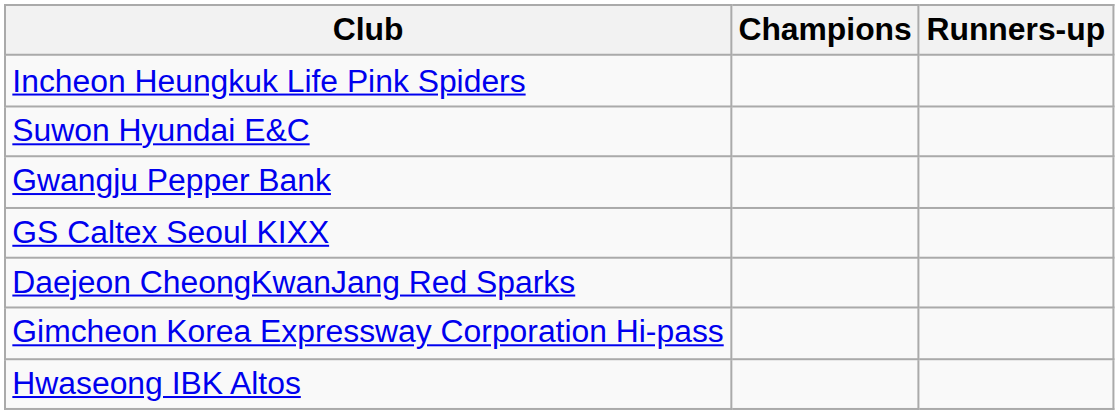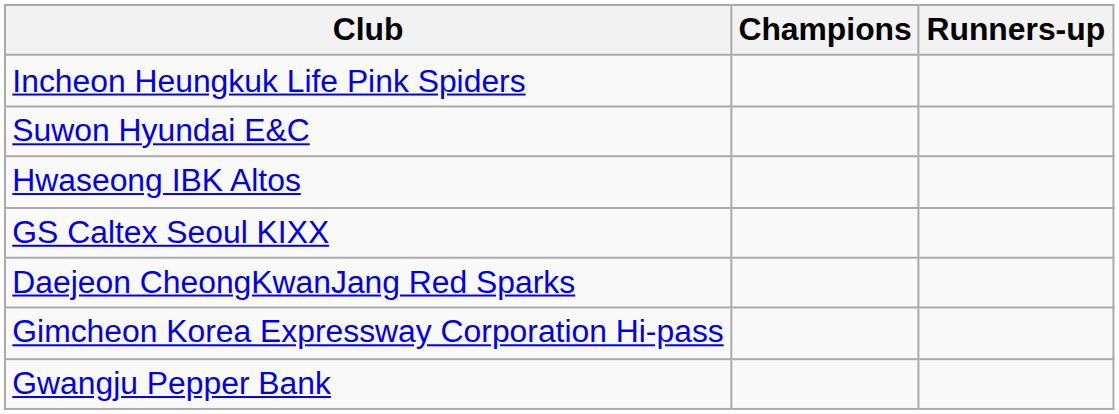rows swapped: Hwaseong IBK Altos <-> Gwangju Pepper Bank
